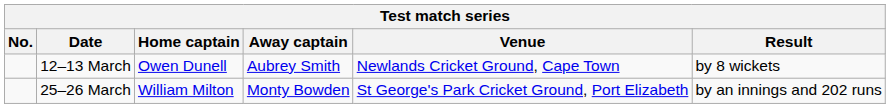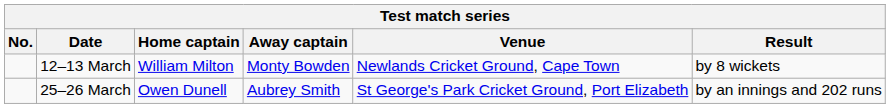12–13 March | Home captain: Owen Dunell -> William Milton
12–13 March | Away captain: Aubrey Smith -> Monty Bowden
25–26 March | Home captain: William Milton -> Owen Dunell
25–26 March | Away captain: Monty Bowden -> Aubrey Smith
